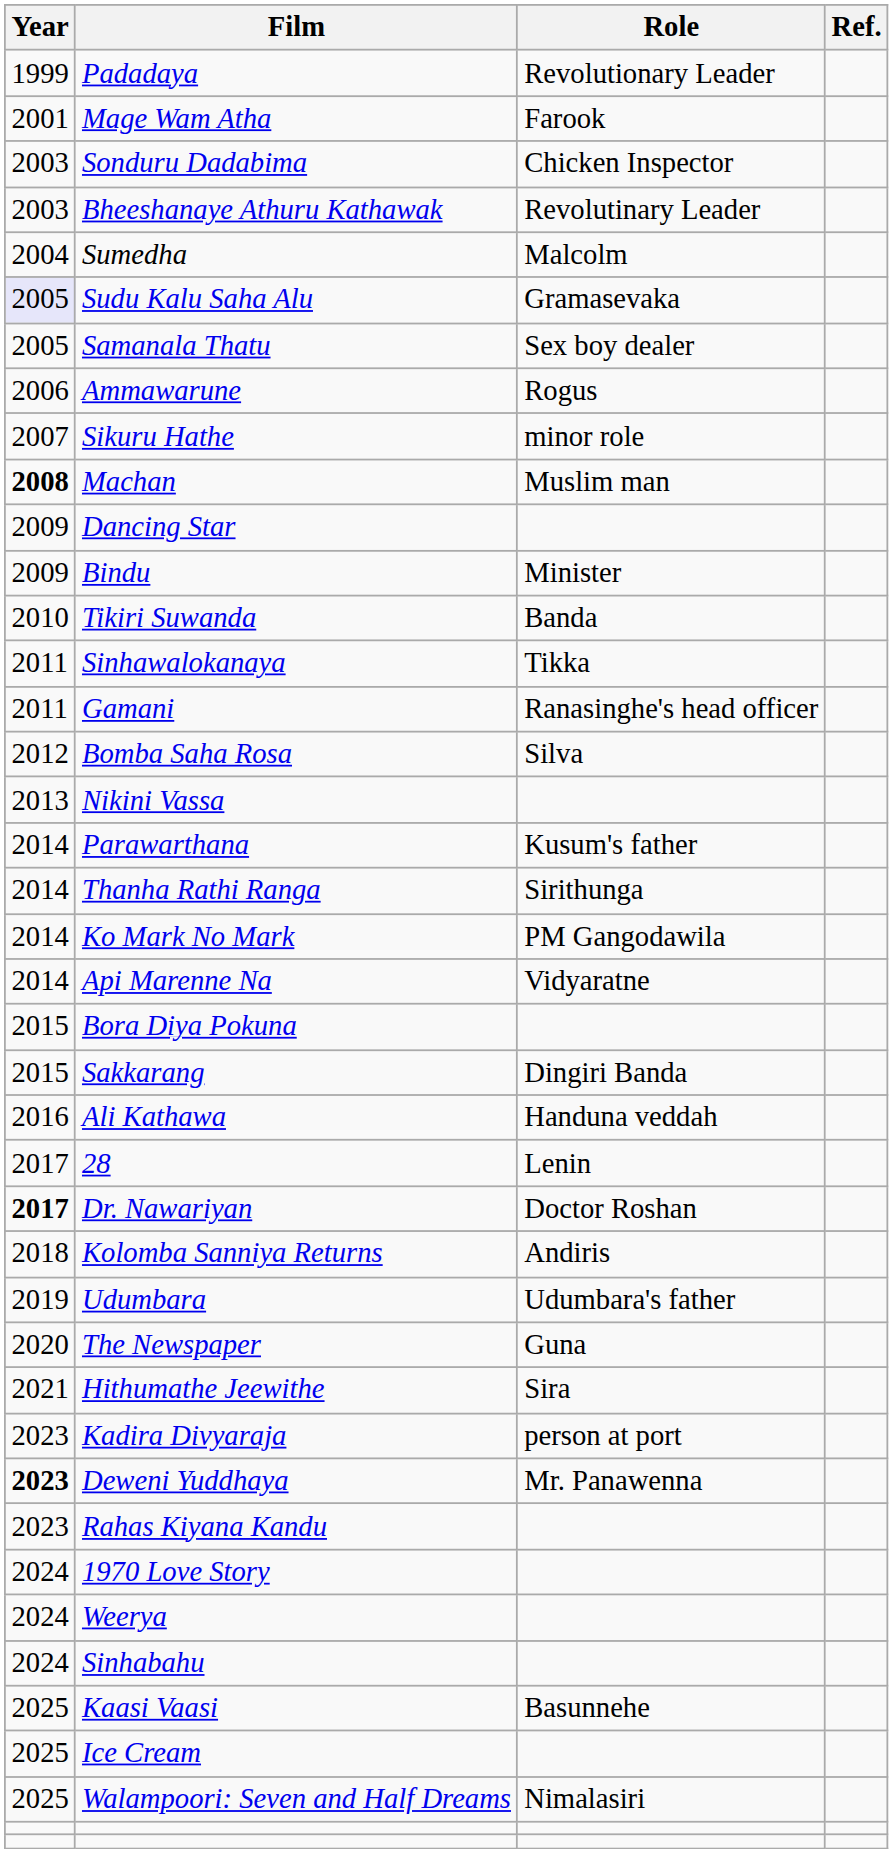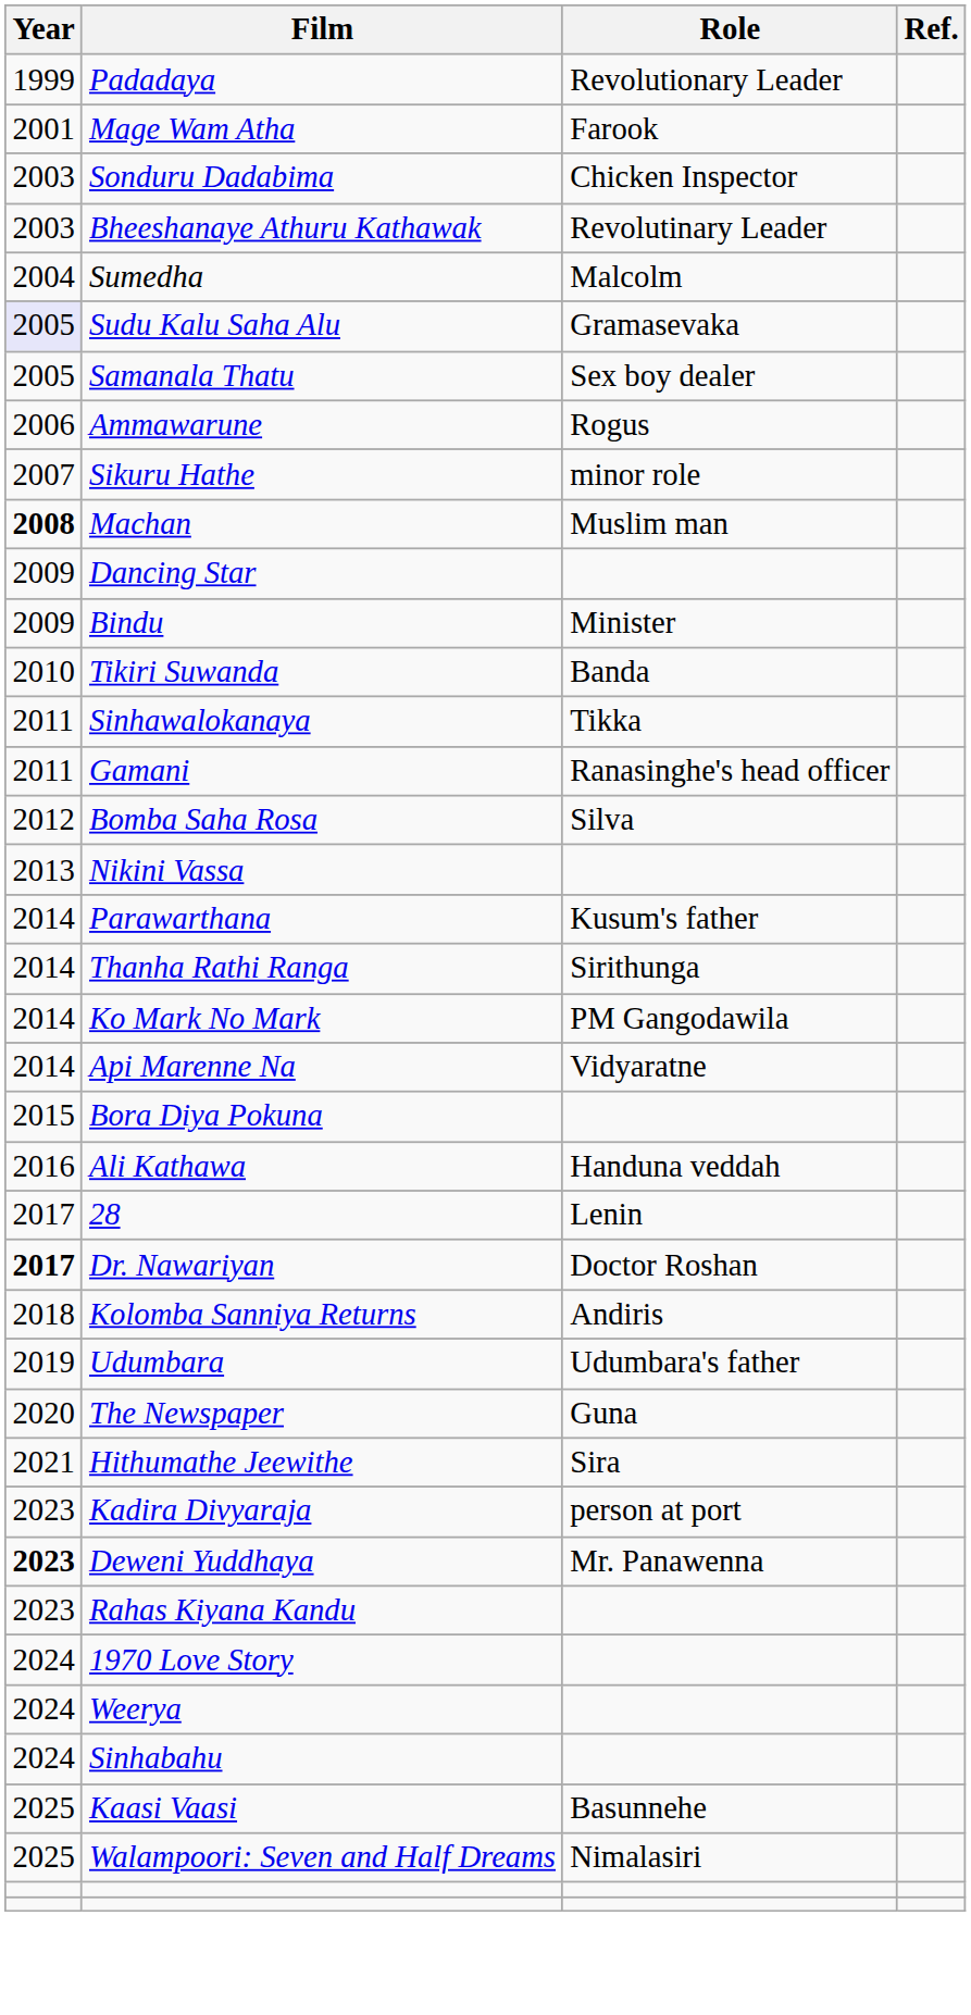- row: 2015 | Sakkarang | Dingiri Banda
- row: 2025 | Ice Cream
